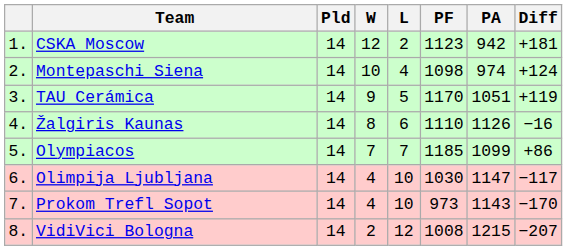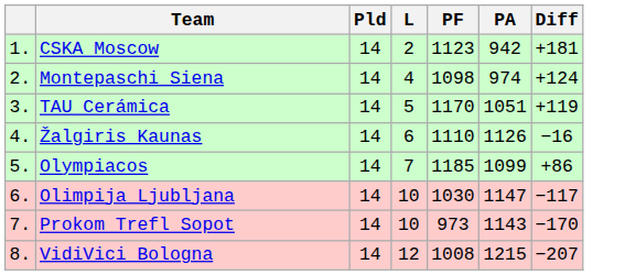- column: W | 12 | 10 | 9 | 8 | 7 | 4 | 4 | 2
